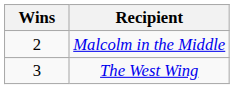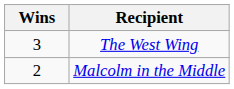rows swapped: The West Wing <-> Malcolm in the Middle
